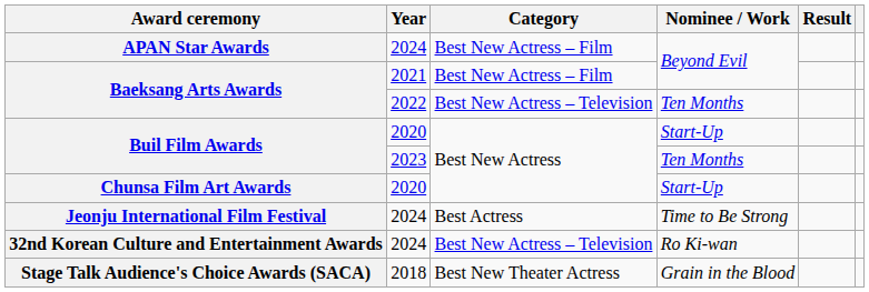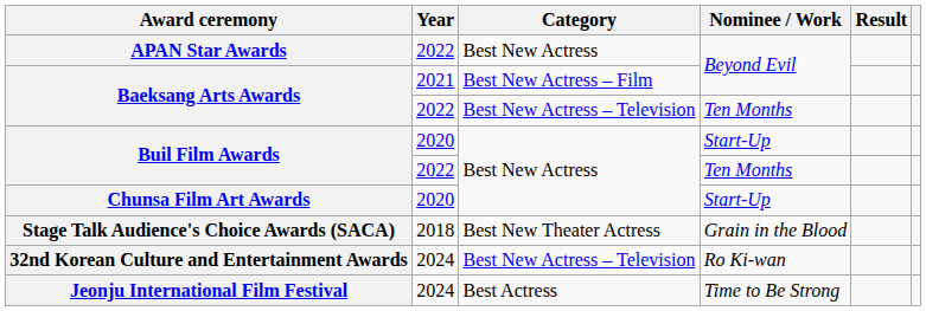APAN Star Awards | Year: 2024 -> 2022
APAN Star Awards | Category: Best New Actress – Film -> Best New Actress
Buil Film Awards / Ten Months | Year: 2023 -> 2022
rows swapped: Jeonju International Film Festival <-> Stage Talk Audience's Choice Awards (SACA)
